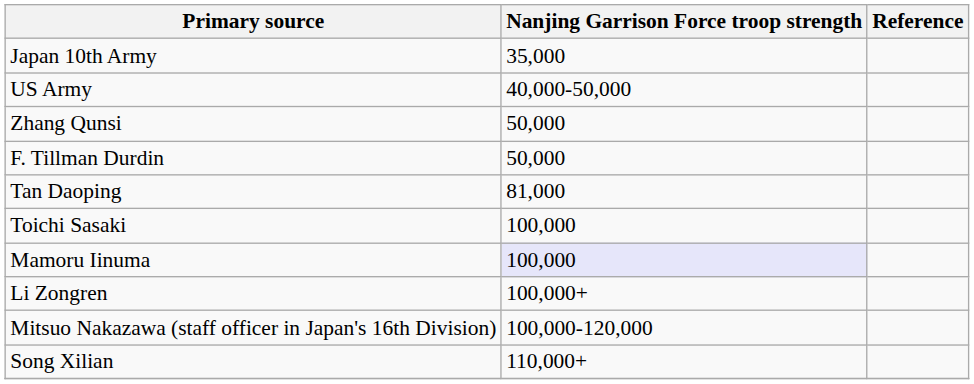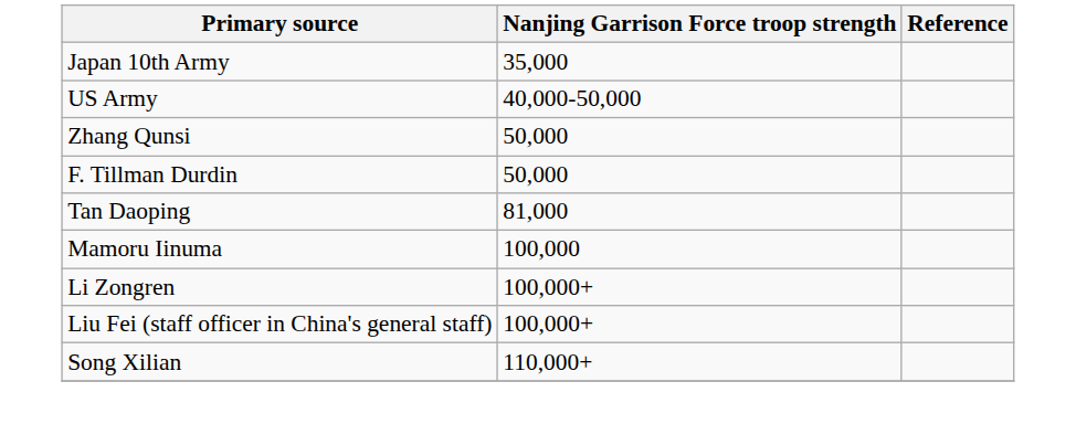- row: Toichi Sasaki | 100,000
Mamoru Iinuma | Nanjing Garrison Force troop strength: lavender background -> no background
+ row: Liu Fei (staff officer in China's general staff) | 100,000+
- row: Mitsuo Nakazawa (staff officer in Japan's 16th Division) | 100,000-120,000
